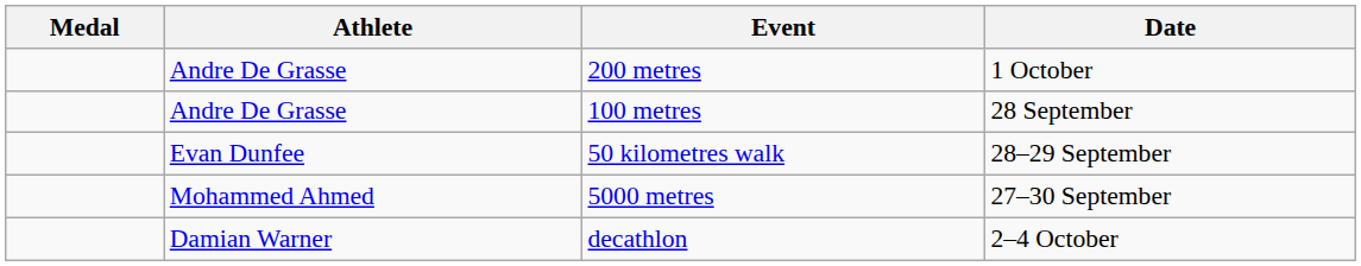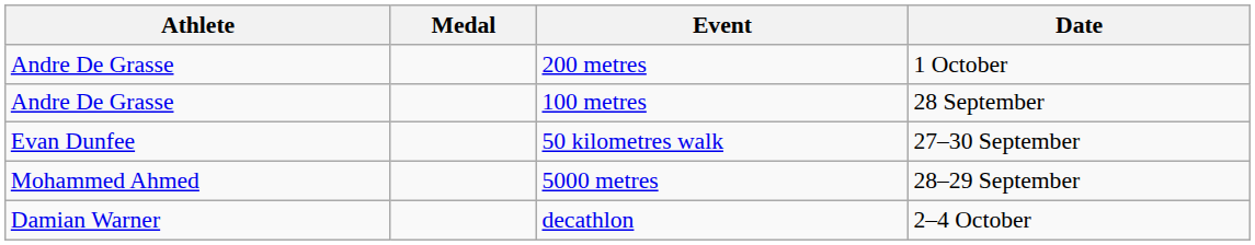columns swapped: Medal <-> Athlete
50 kilometres walk | Date: 28–29 September -> 27–30 September
5000 metres | Date: 27–30 September -> 28–29 September
